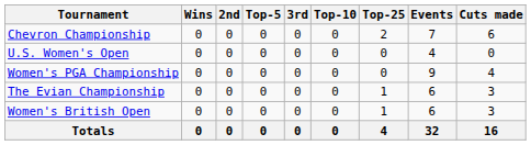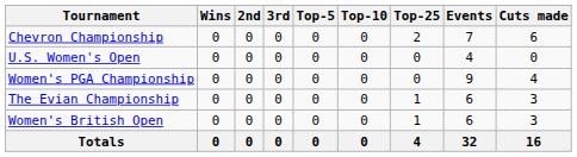columns swapped: 3rd <-> Top-5
